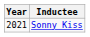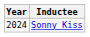Sonny Kiss | Year: 2021 -> 2024
